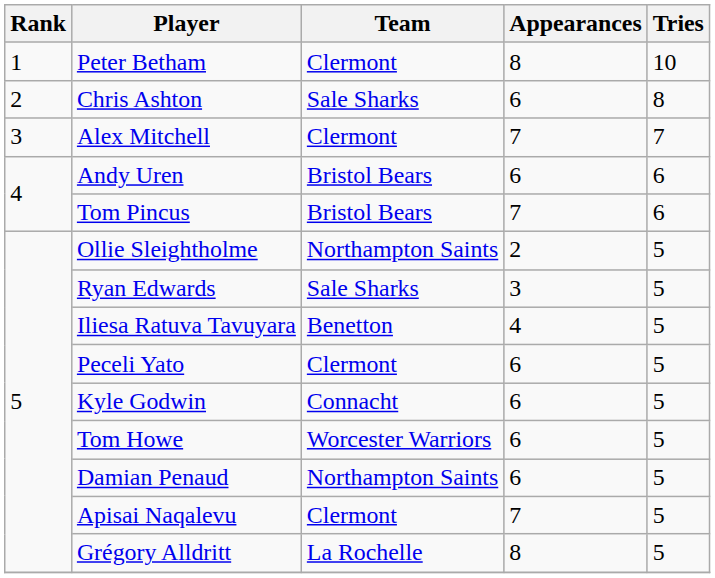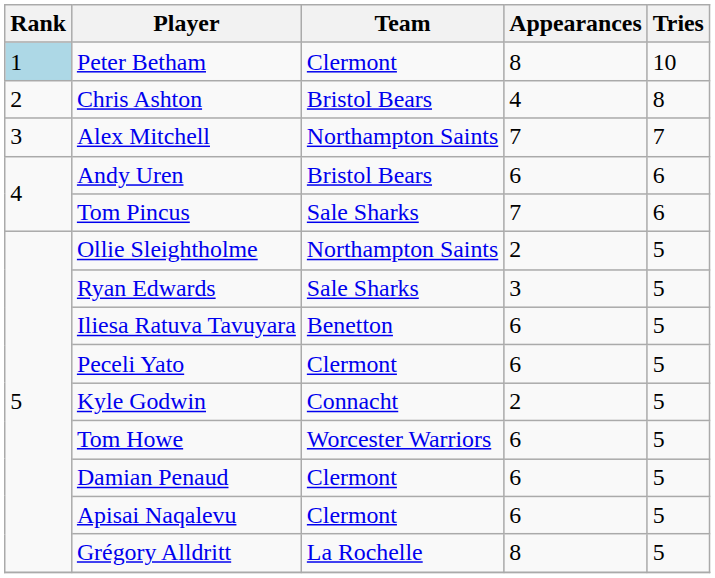Peter Betham | Rank: no background -> lightblue background
Chris Ashton | Team: Sale Sharks -> Bristol Bears
Chris Ashton | Appearances: 6 -> 4
Alex Mitchell | Team: Clermont -> Northampton Saints
Tom Pincus | Team: Bristol Bears -> Sale Sharks
Iliesa Ratuva Tavuyara | Appearances: 4 -> 6
Kyle Godwin | Appearances: 6 -> 2
Damian Penaud | Team: Northampton Saints -> Clermont
Apisai Naqalevu | Appearances: 7 -> 6
